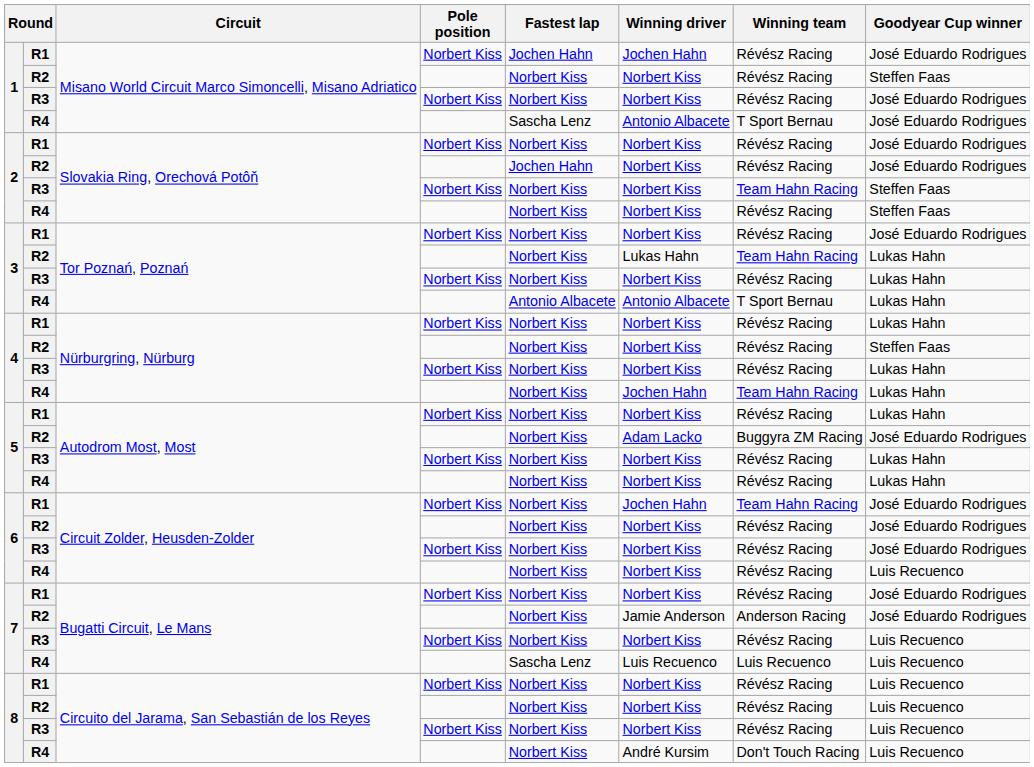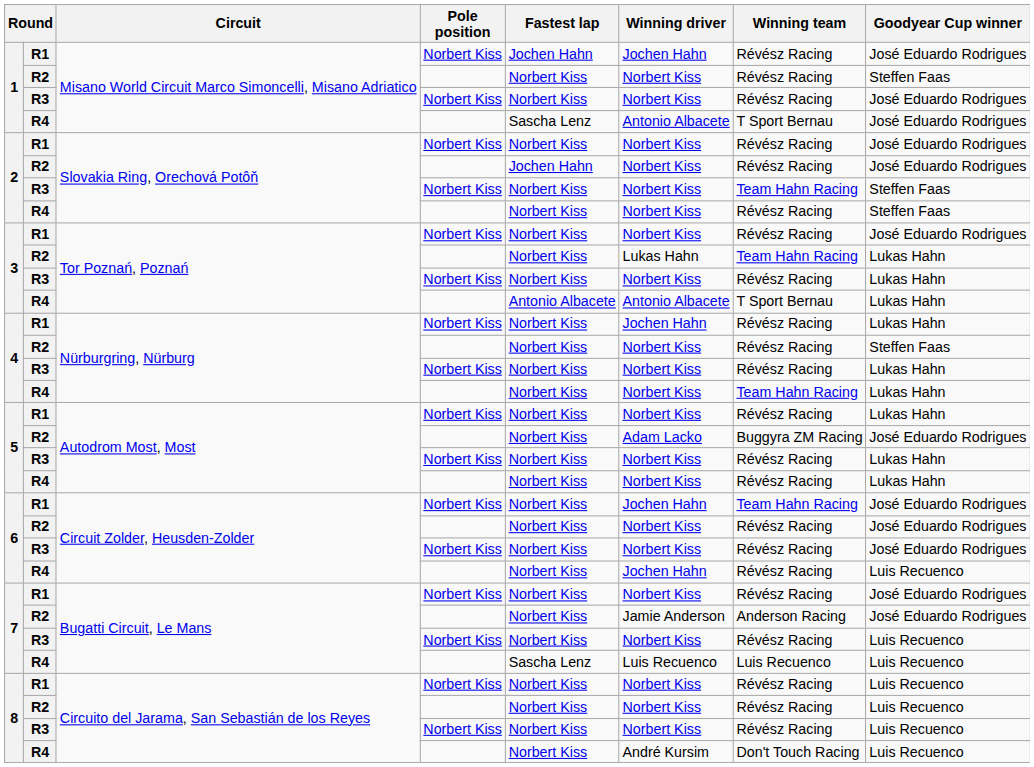4 / R1 | Winning driver: Norbert Kiss -> Jochen Hahn
4 / R4 | Winning driver: Jochen Hahn -> Norbert Kiss
6 / R4 | Winning driver: Norbert Kiss -> Jochen Hahn
